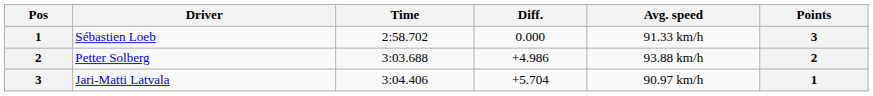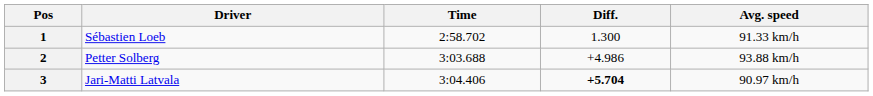- column: Points | 3 | 2 | 1
Sébastien Loeb | Diff.: 0.000 -> 1.300
Jari-Matti Latvala | Diff.: normal -> bold
